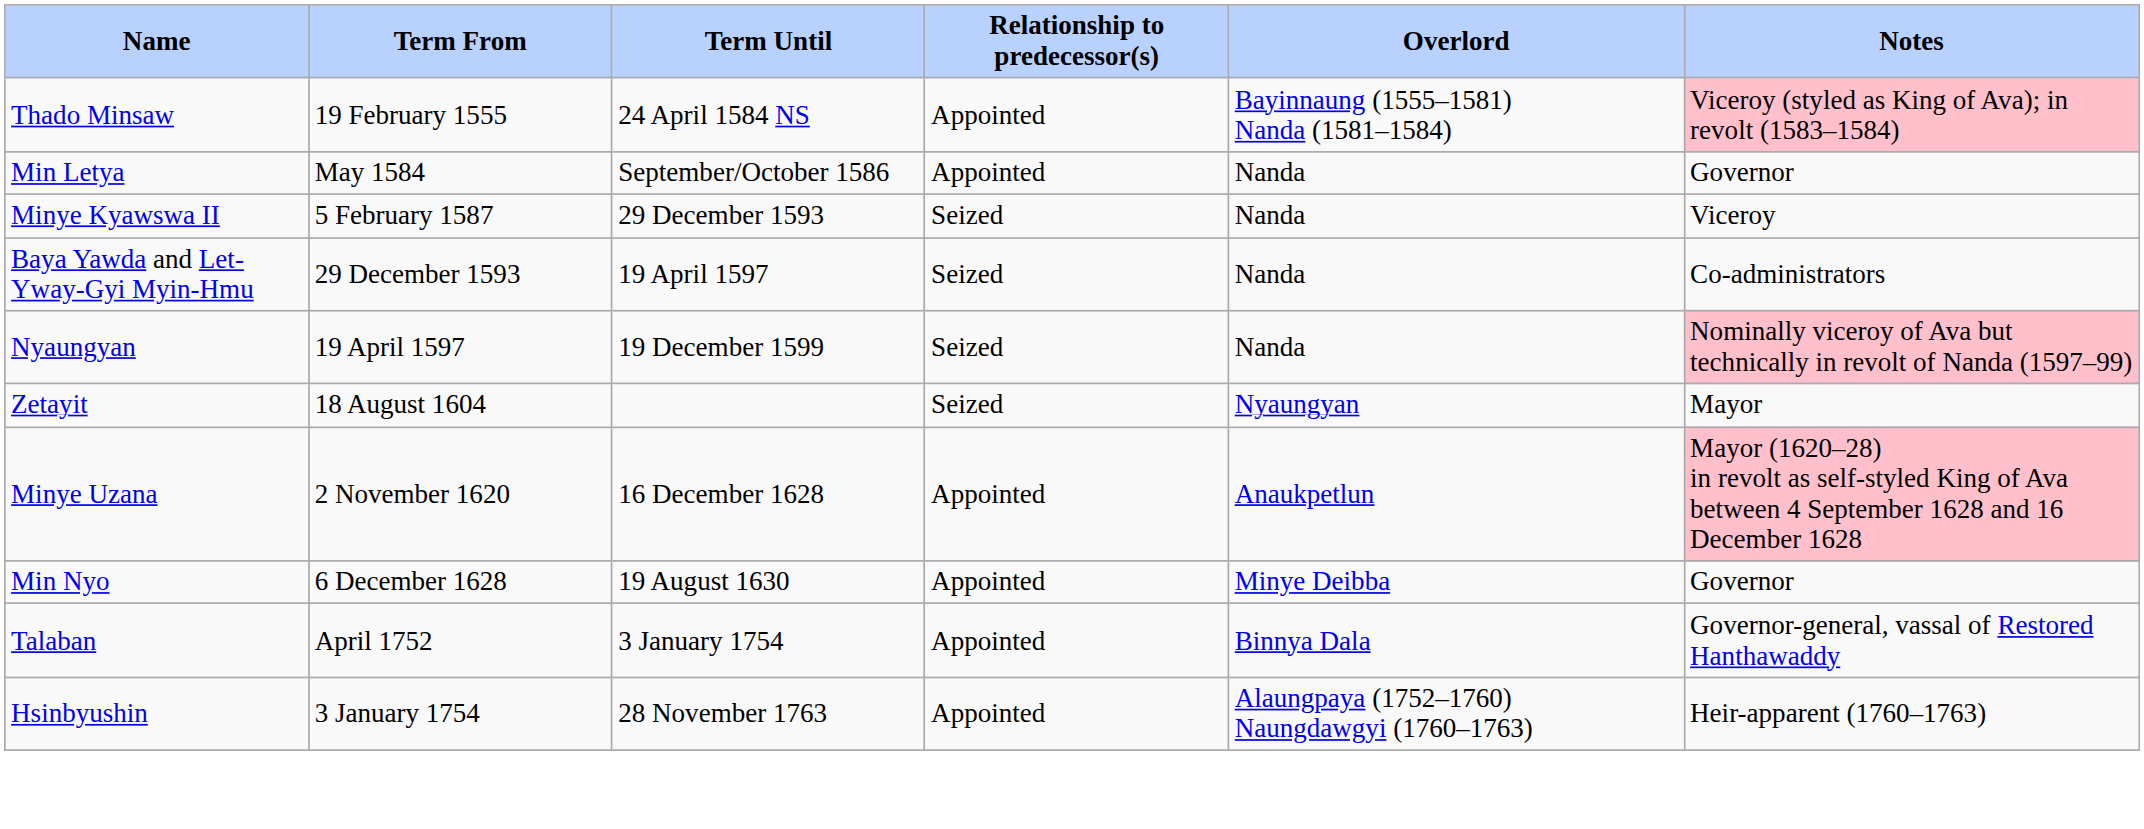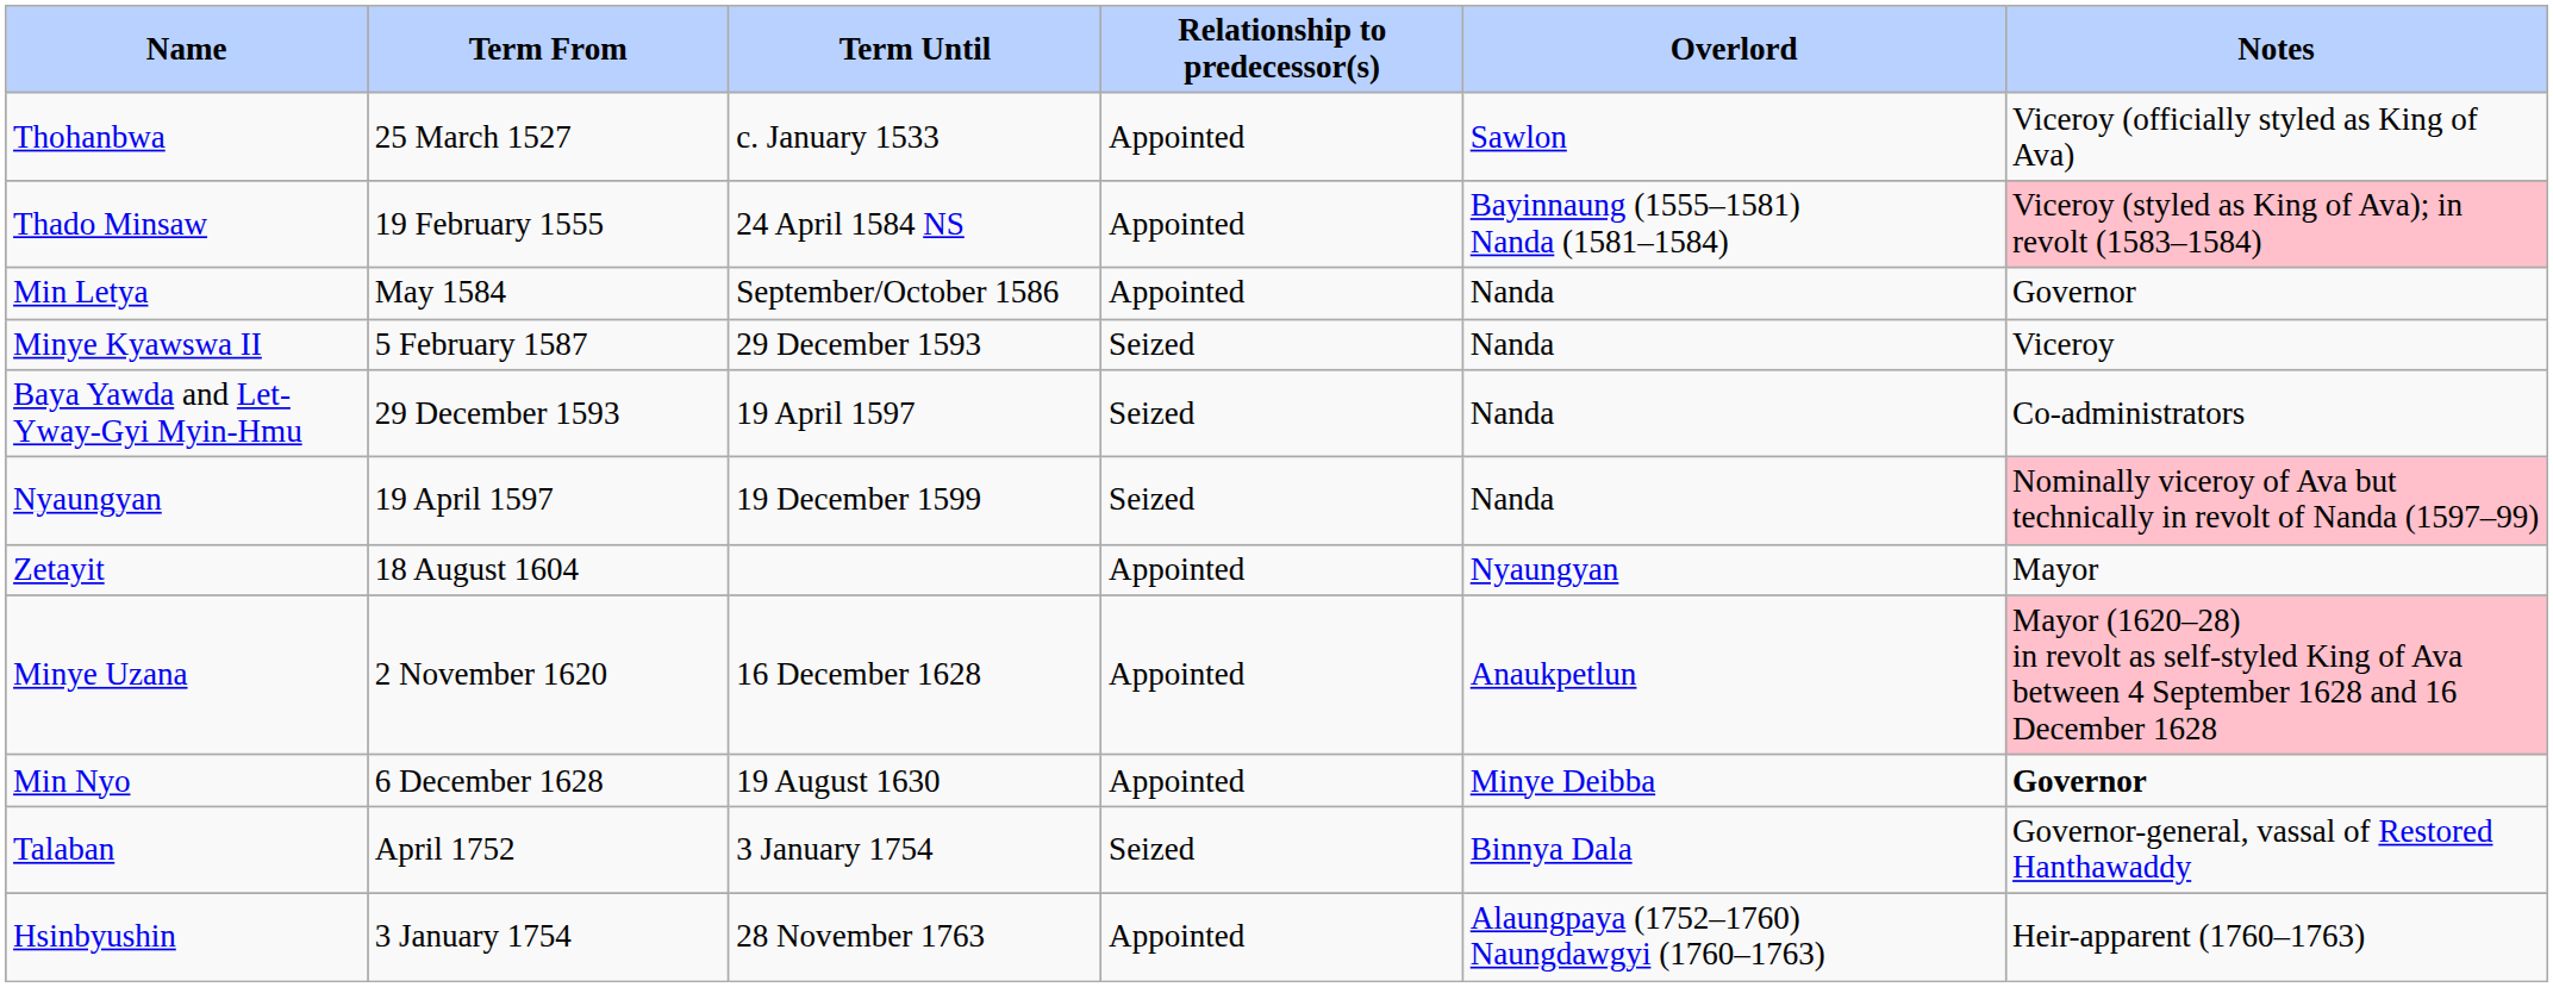+ row: Thohanbwa | 25 March 1527 | c. January 1533 | Appointed | Sawlon | Viceroy (officially styled as King of Ava)
Zetayit | Relationship to predecessor(s): Seized -> Appointed
Min Nyo | Notes: normal -> bold
Talaban | Relationship to predecessor(s): Appointed -> Seized
